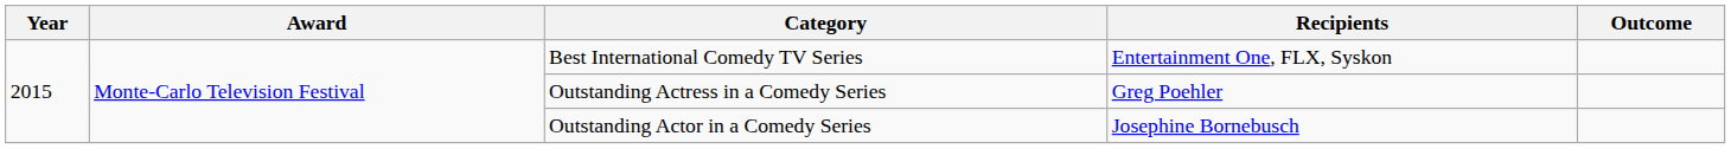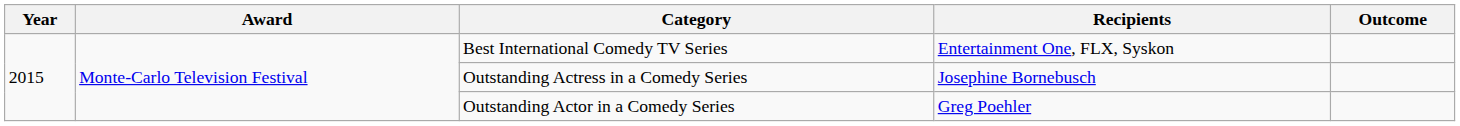Outstanding Actress in a Comedy Series | Recipients: Greg Poehler -> Josephine Bornebusch
Outstanding Actor in a Comedy Series | Recipients: Josephine Bornebusch -> Greg Poehler
